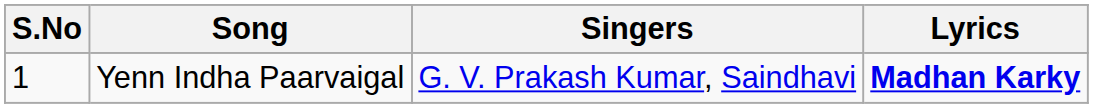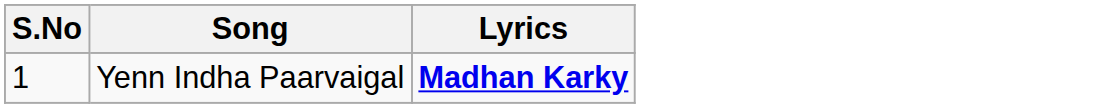- column: Singers | G. V. Prakash Kumar, Saindhavi
